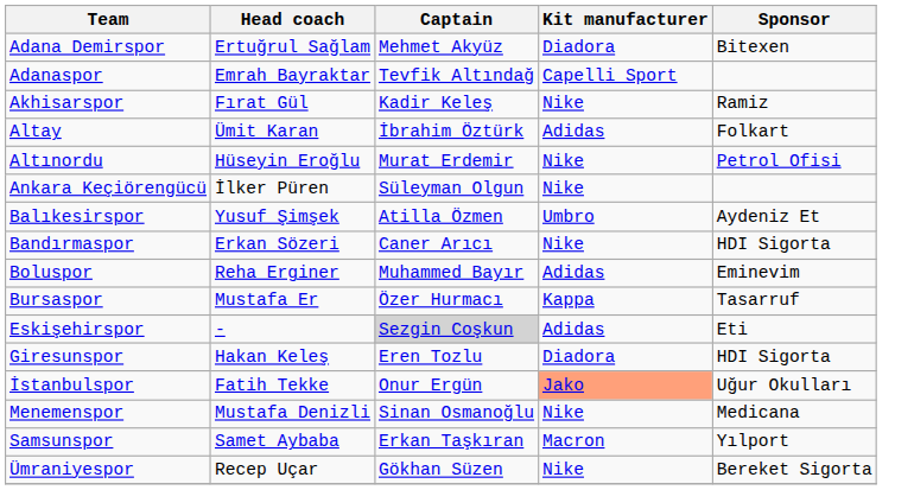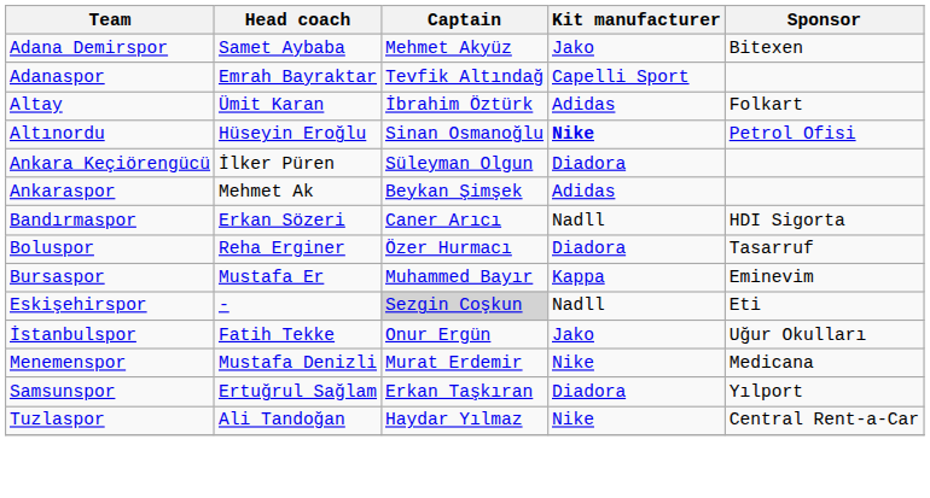Adana Demirspor | Head coach: Ertuğrul Sağlam -> Samet Aybaba
Adana Demirspor | Kit manufacturer: Diadora -> Jako
- row: Akhisarspor | Fırat Gül | Kadir Keleş | Nike | Ramiz
Altınordu | Captain: Murat Erdemir -> Sinan Osmanoğlu
Altınordu | Kit manufacturer: normal -> bold
Ankara Keçiörengücü | Kit manufacturer: Nike -> Diadora
+ row: Ankaraspor | Mehmet Ak | Beykan Şimşek | Adidas
- row: Balıkesirspor | Yusuf Şimşek | Atilla Özmen | Umbro | Aydeniz Et
Bandırmaspor | Kit manufacturer: Nike -> Nadll
Boluspor | Captain: Muhammed Bayır -> Özer Hurmacı
Boluspor | Kit manufacturer: Adidas -> Diadora
Boluspor | Sponsor: Eminevim -> Tasarruf
Bursaspor | Captain: Özer Hurmacı -> Muhammed Bayır
Bursaspor | Sponsor: Tasarruf -> Eminevim
Eskişehirspor | Kit manufacturer: Adidas -> Nadll
- row: Giresunspor | Hakan Keleş | Eren Tozlu | Diadora | HDI Sigorta
İstanbulspor | Kit manufacturer: lightsalmon background -> no background
Menemenspor | Captain: Sinan Osmanoğlu -> Murat Erdemir
Samsunspor | Head coach: Samet Aybaba -> Ertuğrul Sağlam
Samsunspor | Kit manufacturer: Macron -> Diadora
+ row: Tuzlaspor | Ali Tandoğan | Haydar Yılmaz | Nike | Central Rent-a-Car
- row: Ümraniyespor | Recep Uçar | Gökhan Süzen | Nike | Bereket Sigorta
